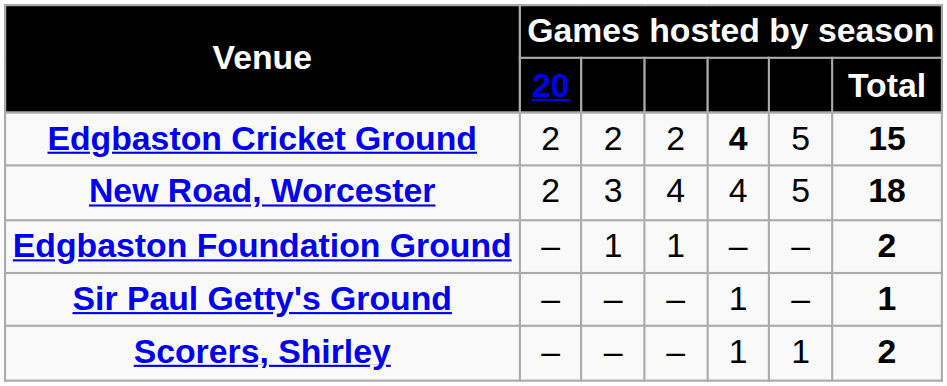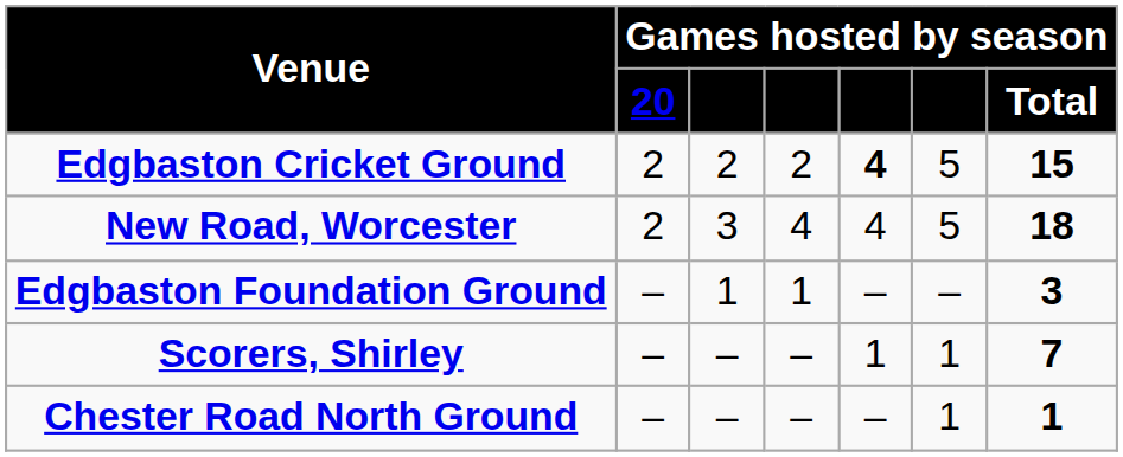Edgbaston Foundation Ground | column 7: 2 -> 3
- row: Sir Paul Getty's Ground | – | – | – | 1 | – | 1
Scorers, Shirley | column 7: 2 -> 7
+ row: Chester Road North Ground | – | – | – | – | 1 | 1
